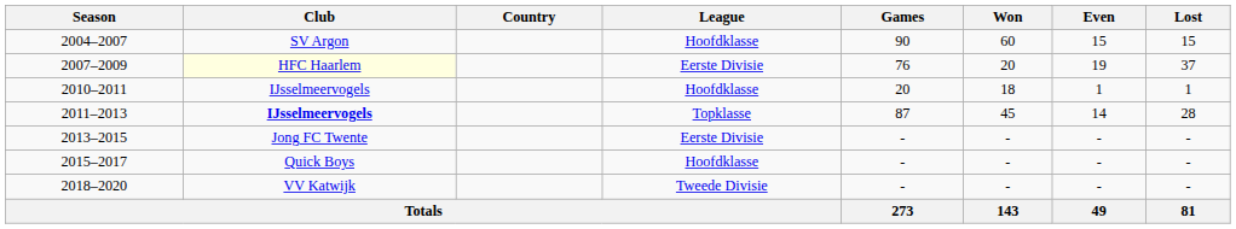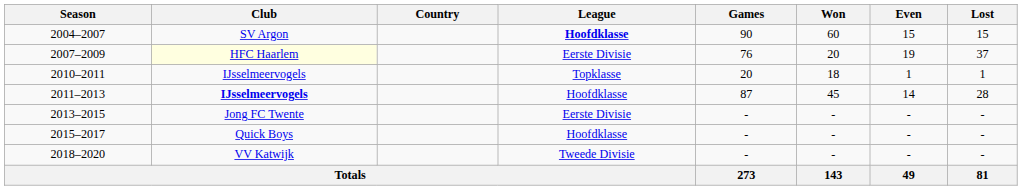2004–2007 | League: normal -> bold
2010–2011 | League: Hoofdklasse -> Topklasse
2011–2013 | League: Topklasse -> Hoofdklasse
